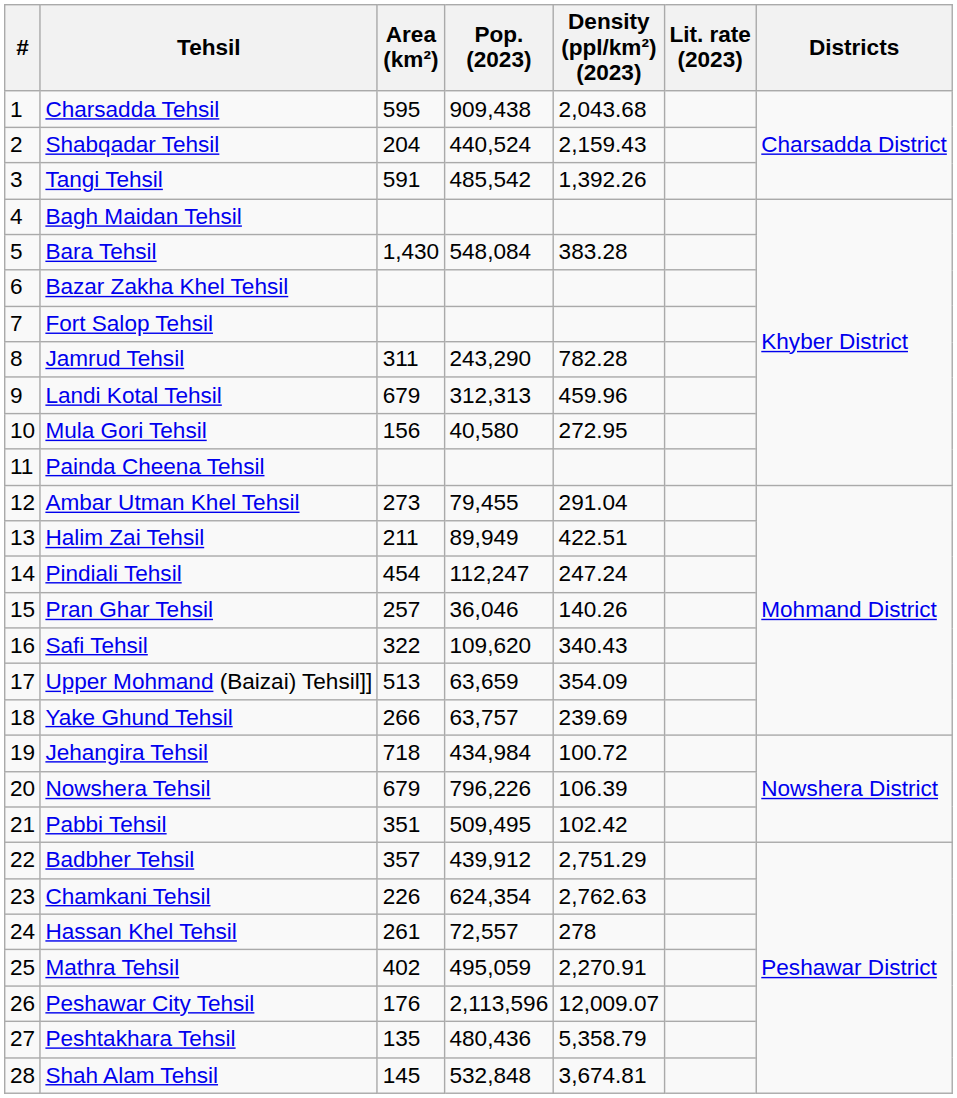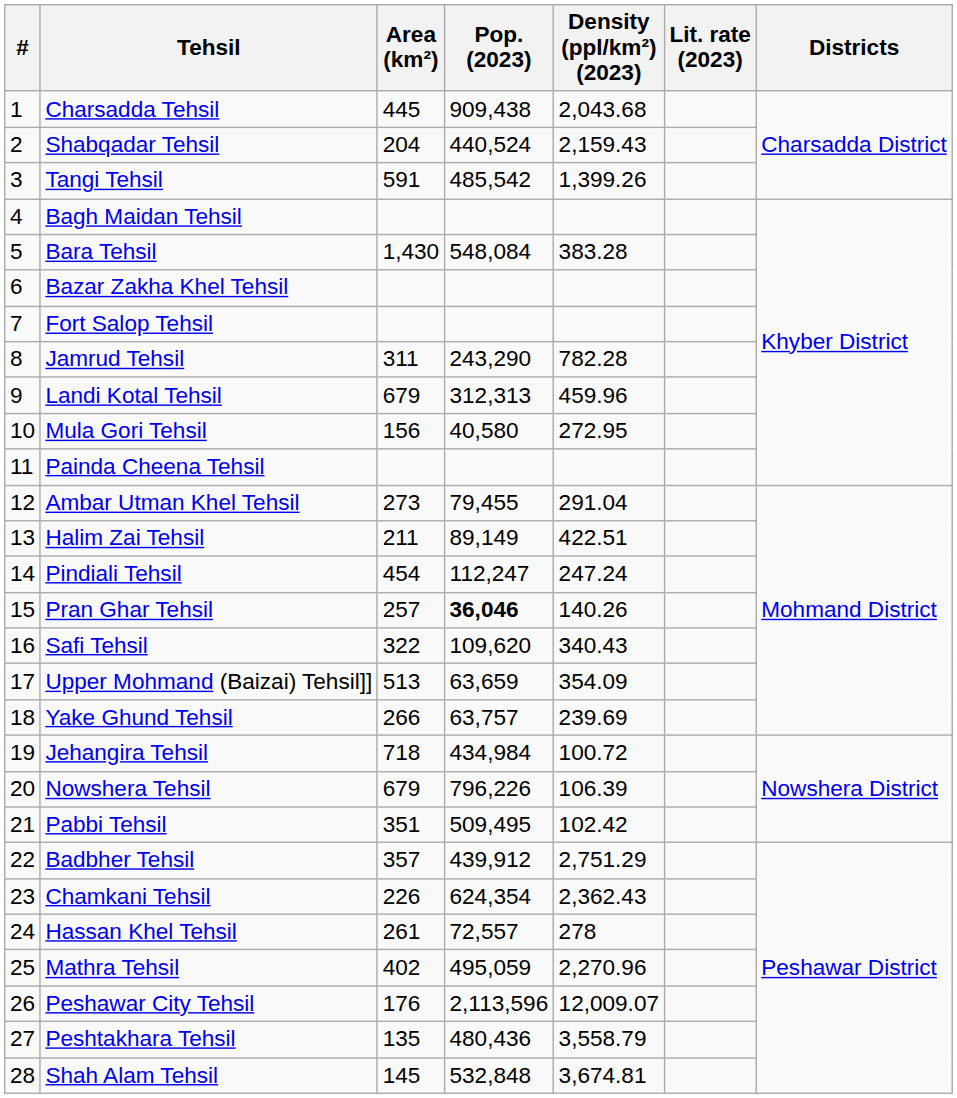Charsadda Tehsil | Area (km²): 595 -> 445
Tangi Tehsil | Density (ppl/km²) (2023): 1,392.26 -> 1,399.26
Halim Zai Tehsil | Pop. (2023): 89,949 -> 89,149
Pran Ghar Tehsil | Pop. (2023): normal -> bold
Chamkani Tehsil | Density (ppl/km²) (2023): 2,762.63 -> 2,362.43
Mathra Tehsil | Density (ppl/km²) (2023): 2,270.91 -> 2,270.96
Peshtakhara Tehsil | Density (ppl/km²) (2023): 5,358.79 -> 3,558.79
